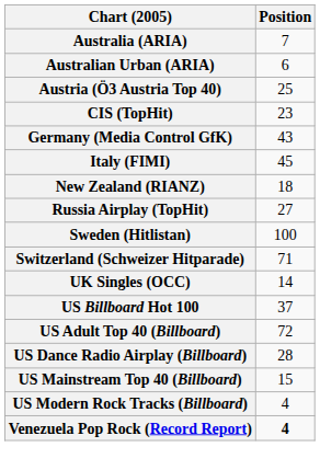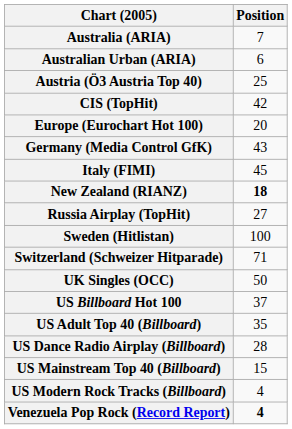CIS (TopHit) | Position: 23 -> 42
+ row: Europe (Eurochart Hot 100) | 20
New Zealand (RIANZ) | Position: normal -> bold
UK Singles (OCC) | Position: 14 -> 50
US Adult Top 40 (Billboard) | Position: 72 -> 35
